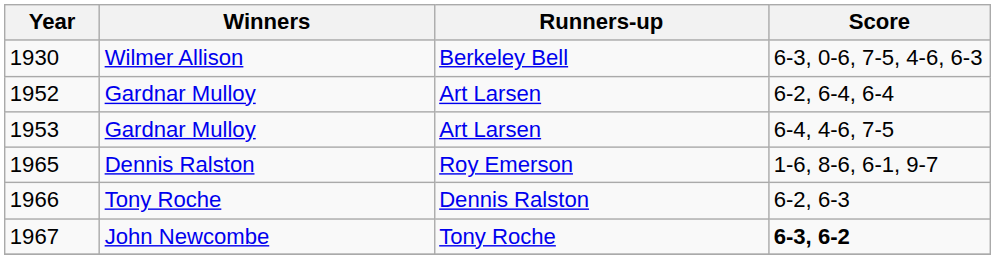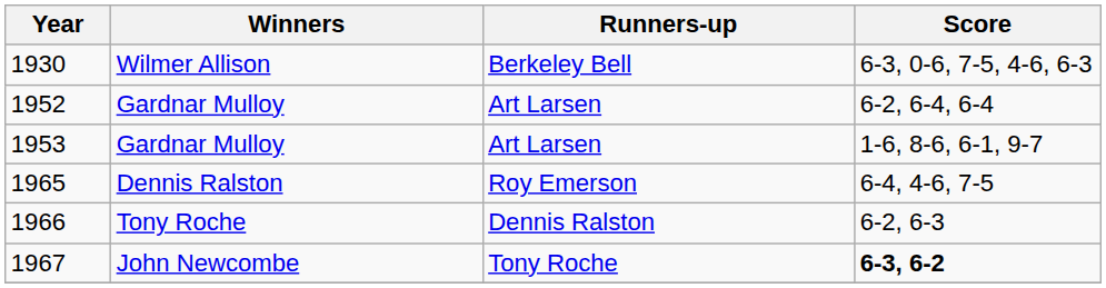1953 | Score: 6-4, 4-6, 7-5 -> 1-6, 8-6, 6-1, 9-7
1965 | Score: 1-6, 8-6, 6-1, 9-7 -> 6-4, 4-6, 7-5
